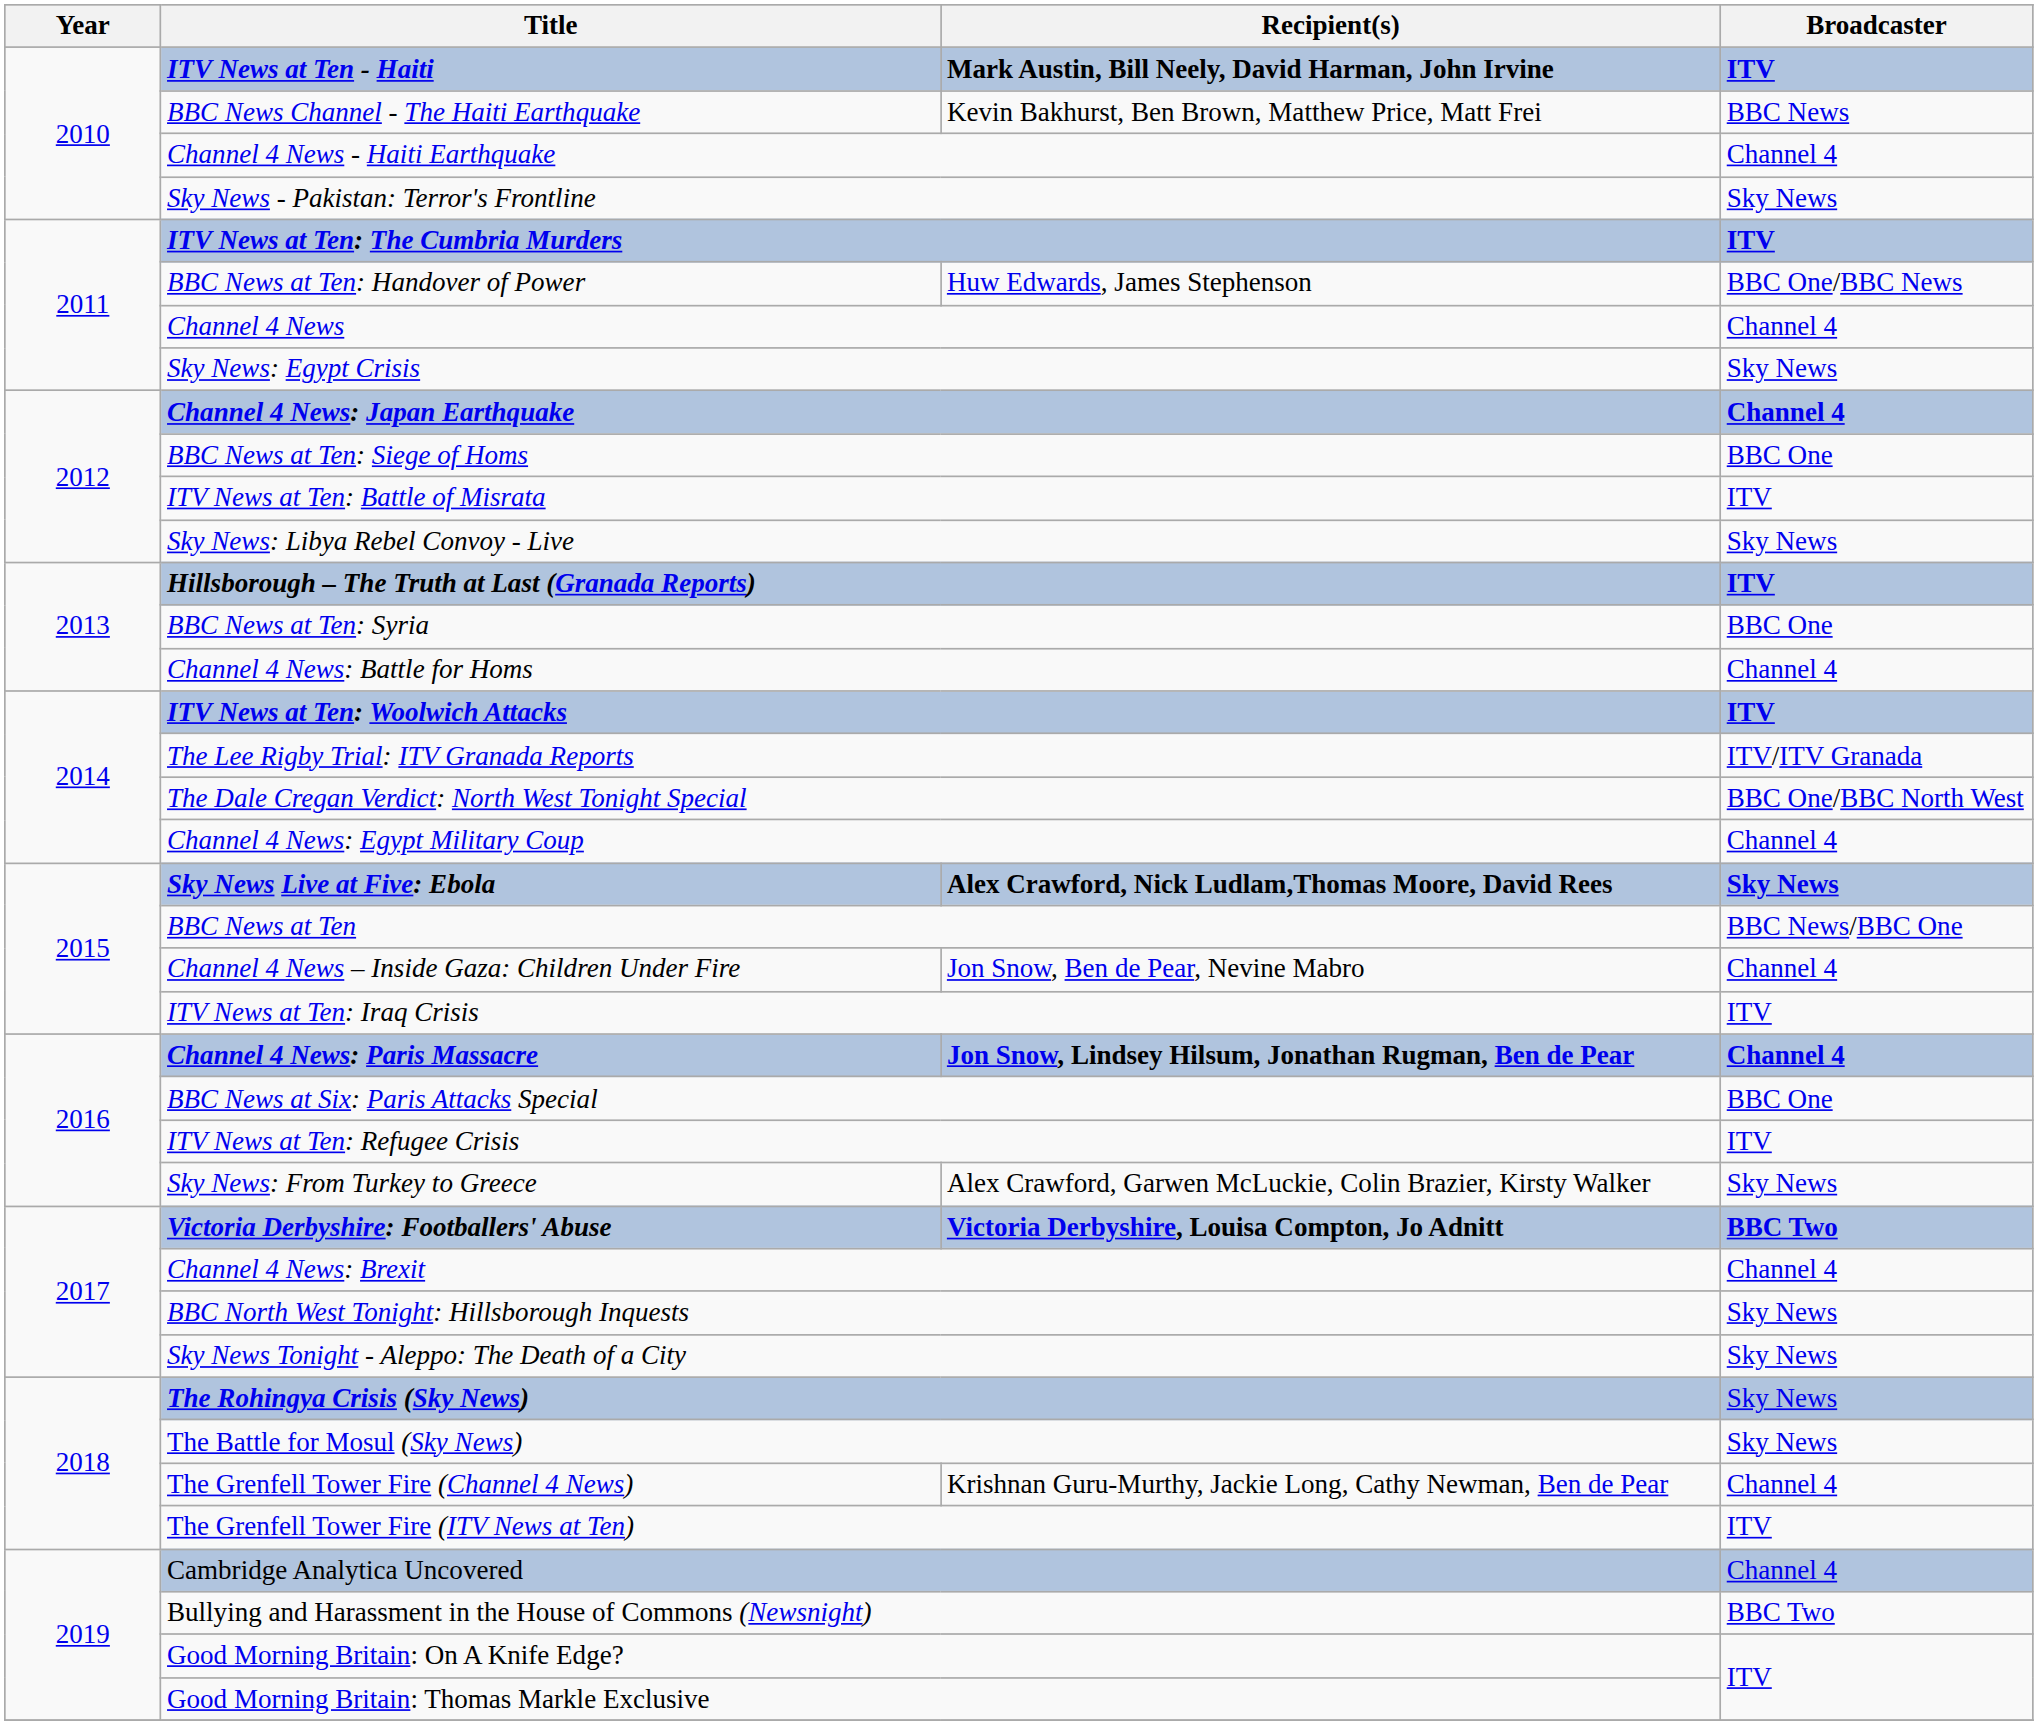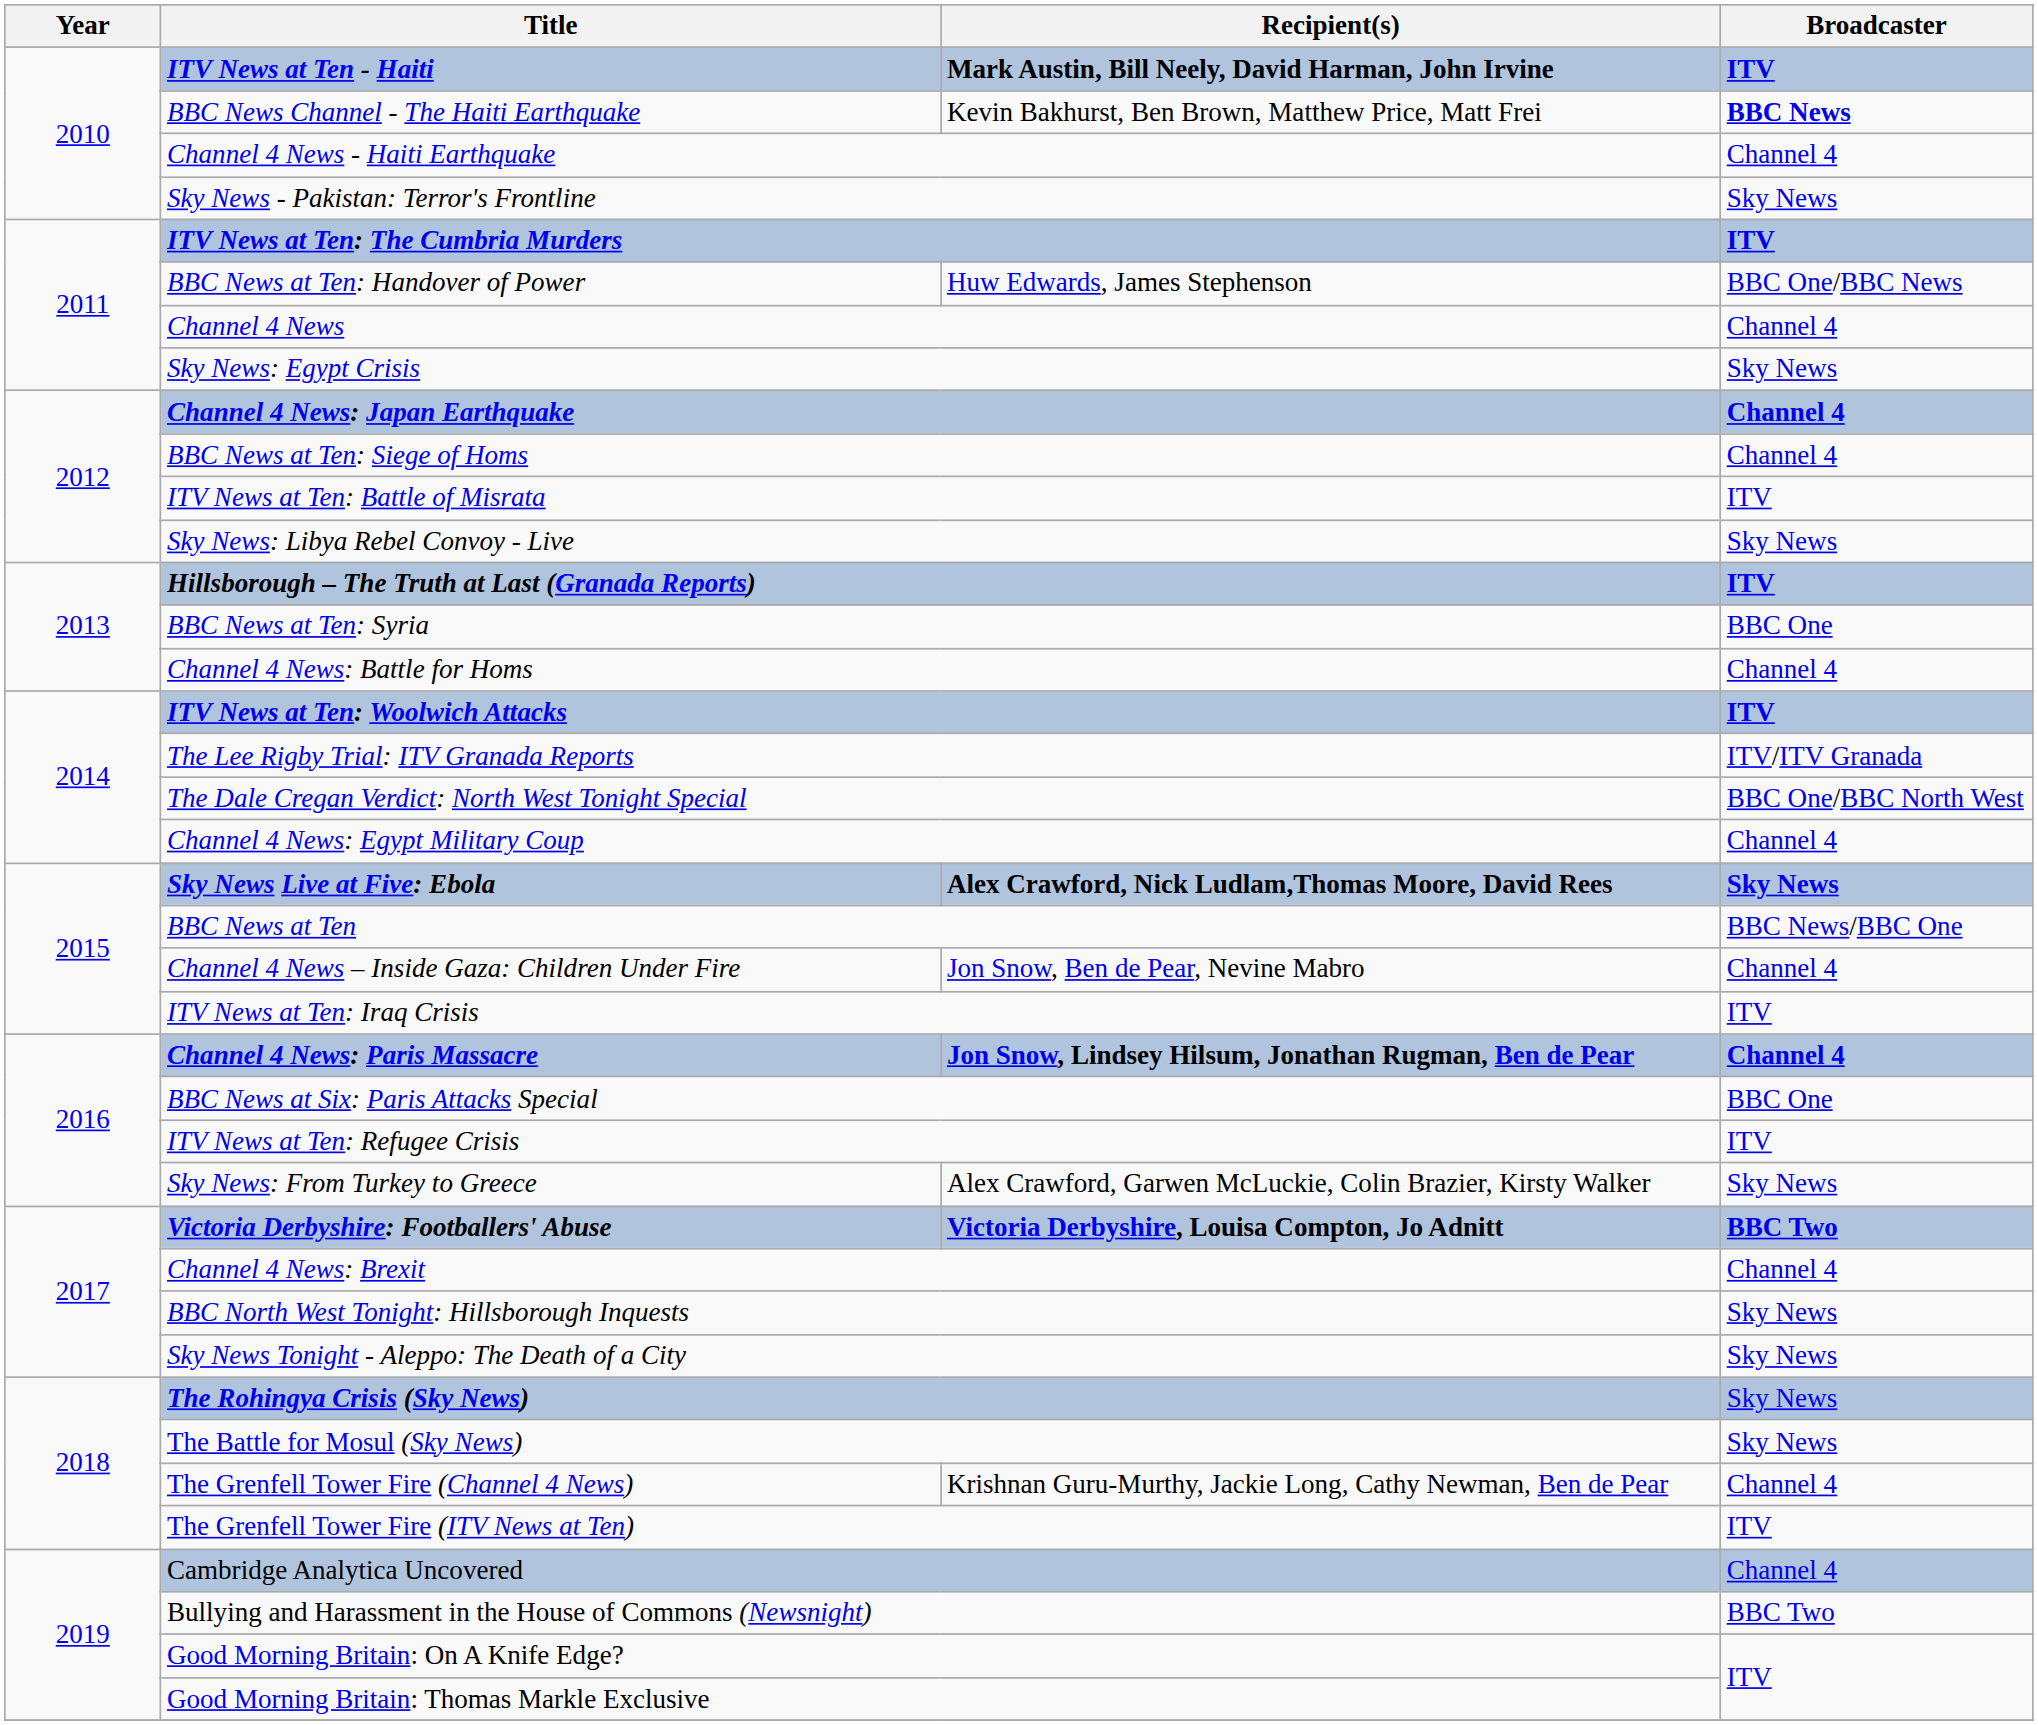BBC News Channel - The Haiti Earthquake | Broadcaster: normal -> bold
BBC News at Ten: Siege of Homs | Broadcaster: BBC One -> Channel 4
